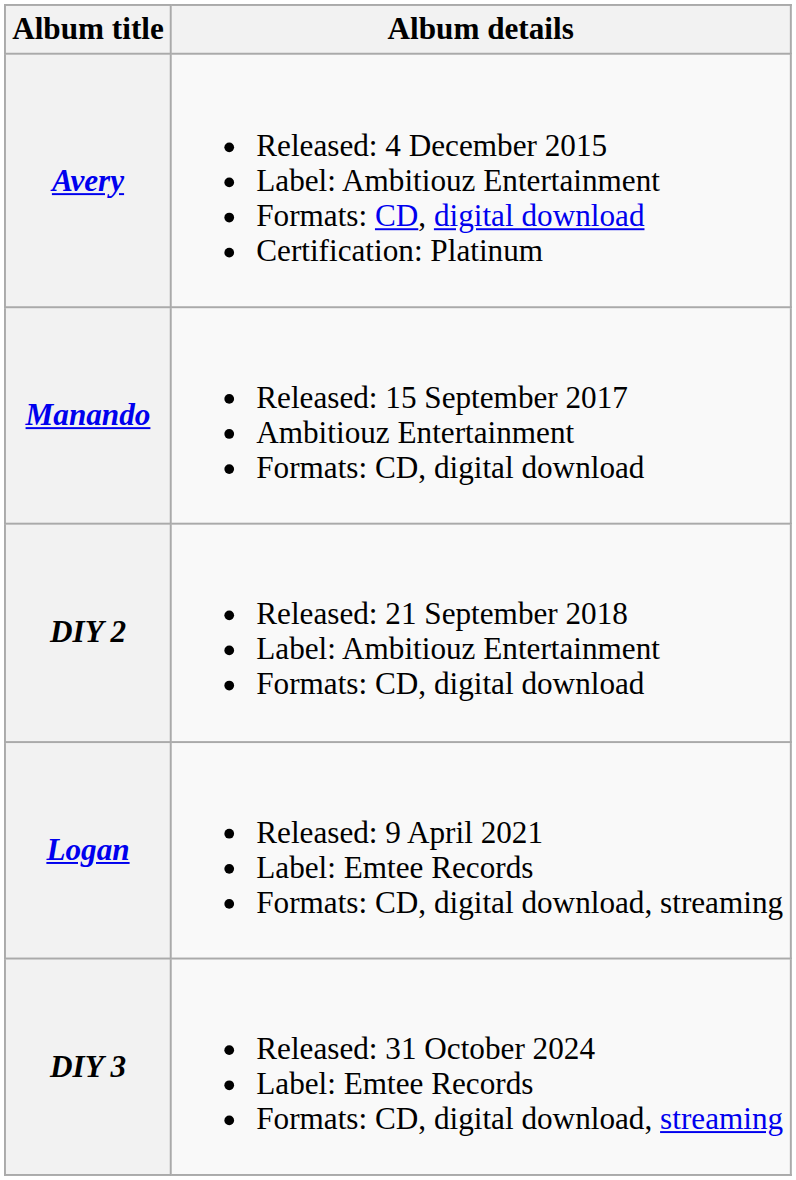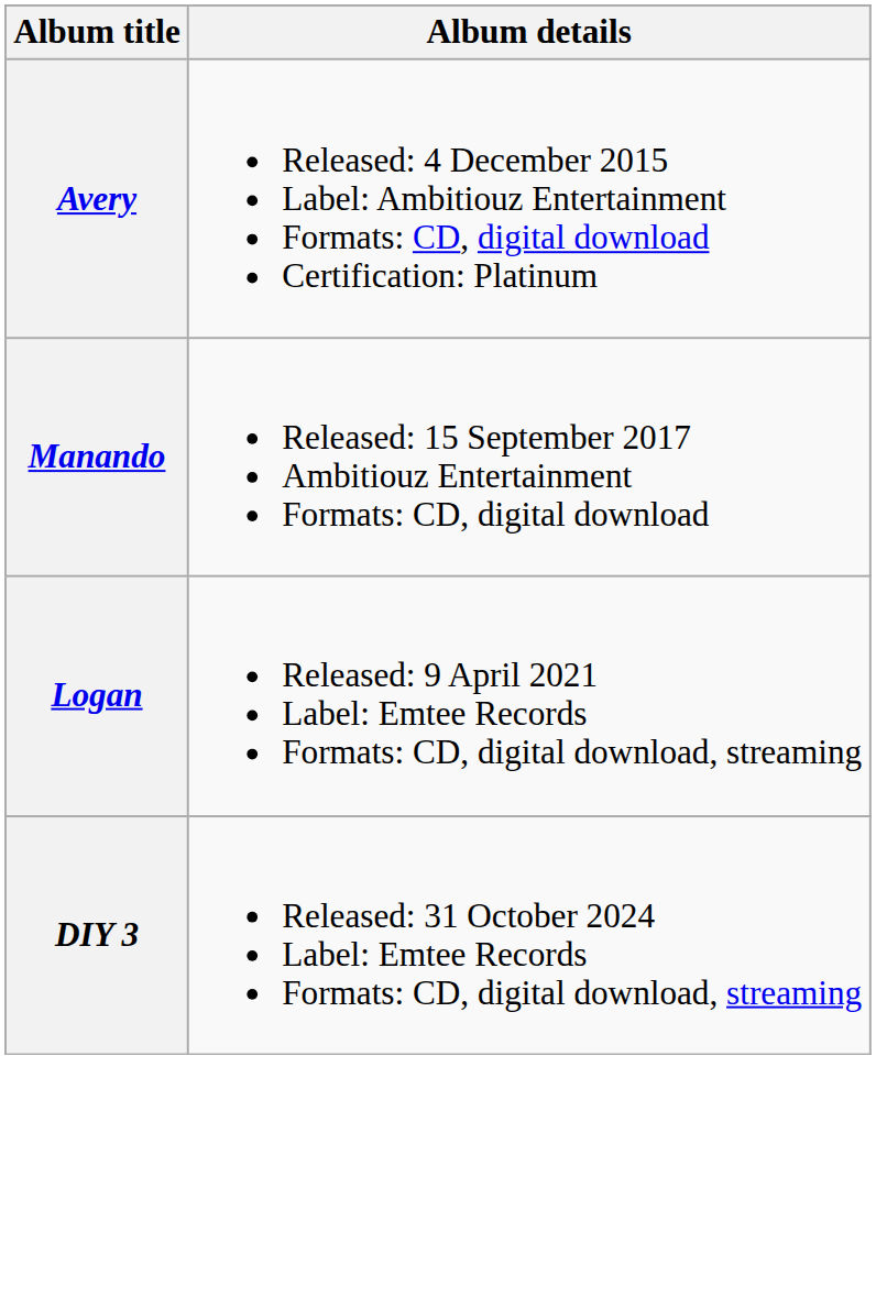- row: DIY 2 | Released: 21 September 2018 Label: Ambitiouz Entertainment Formats: CD, digital download
